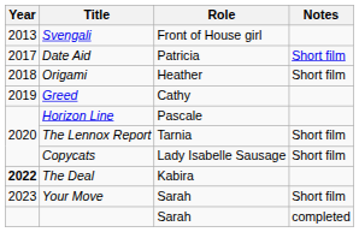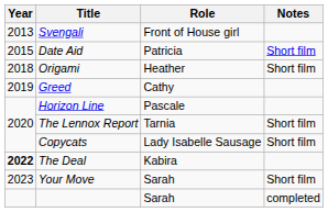Date Aid | Year: 2017 -> 2015
